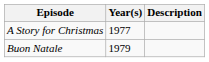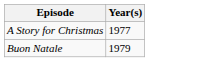- column: Description
